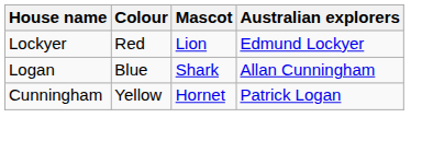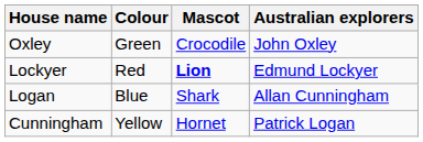+ row: Oxley | Green | Crocodile | John Oxley
Lockyer | Mascot: normal -> bold
